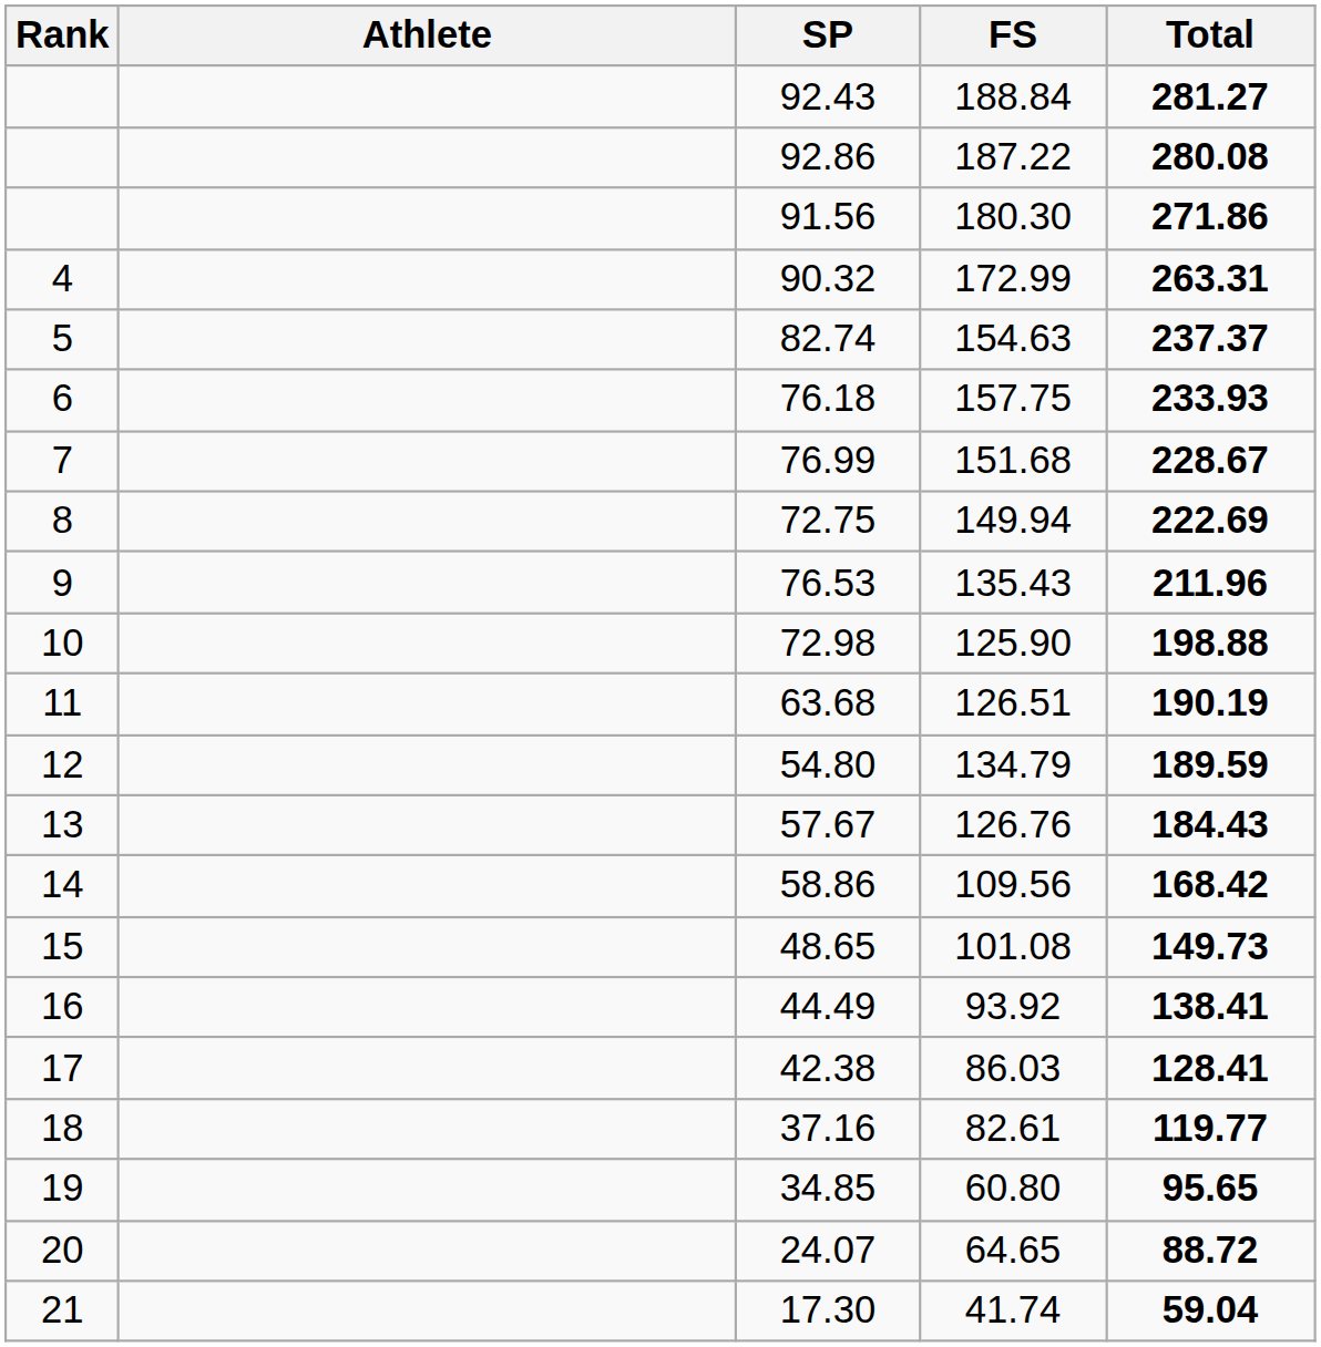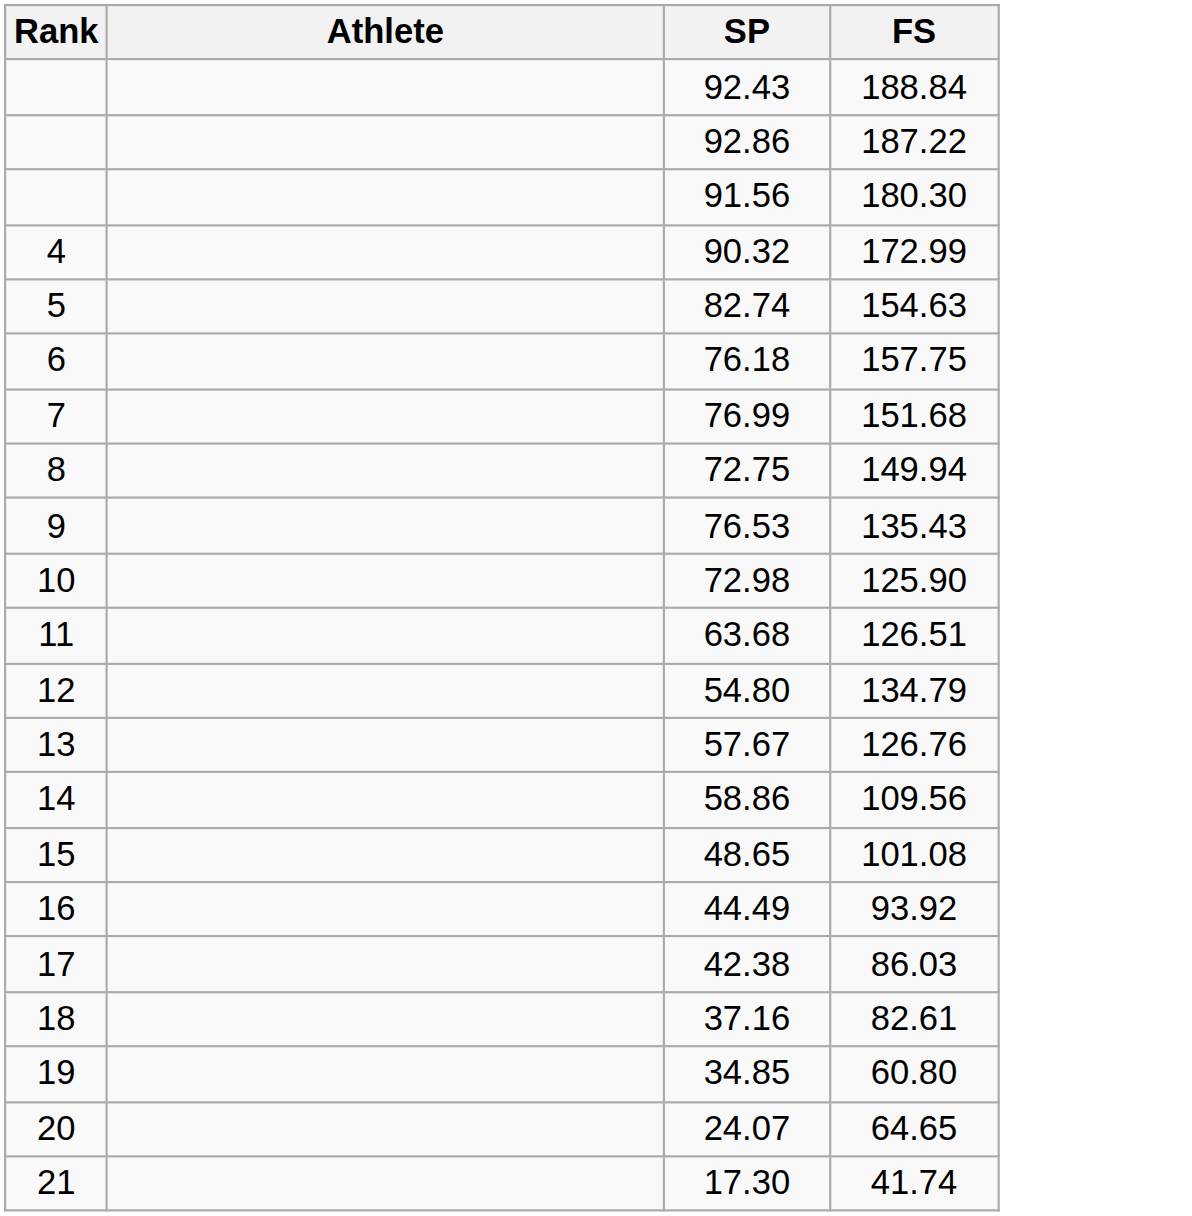- column: Total | 281.27 | 280.08 | 271.86 | 263.31 | 237.37 | 233.93 | 228.67 | 222.69 | 211.96 | 198.88 | 190.19 | 189.59 | 184.43 | 168.42 | 149.73 | 138.41 | 128.41 | 119.77 | 95.65 | 88.72 | 59.04
